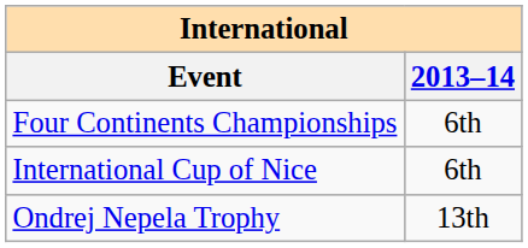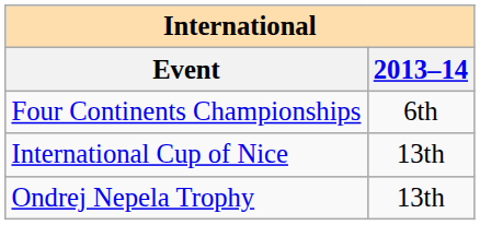International Cup of Nice | 2013–14: 6th -> 13th
